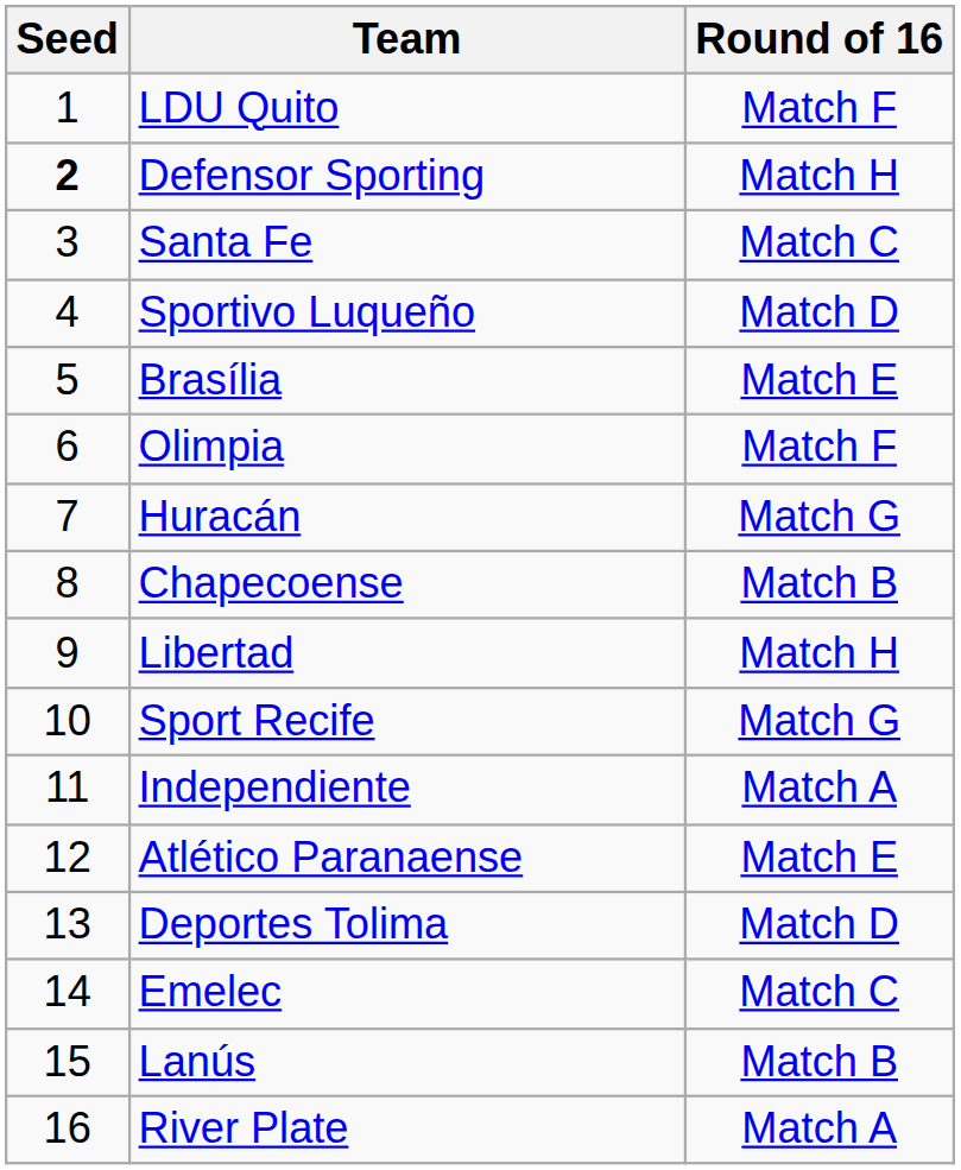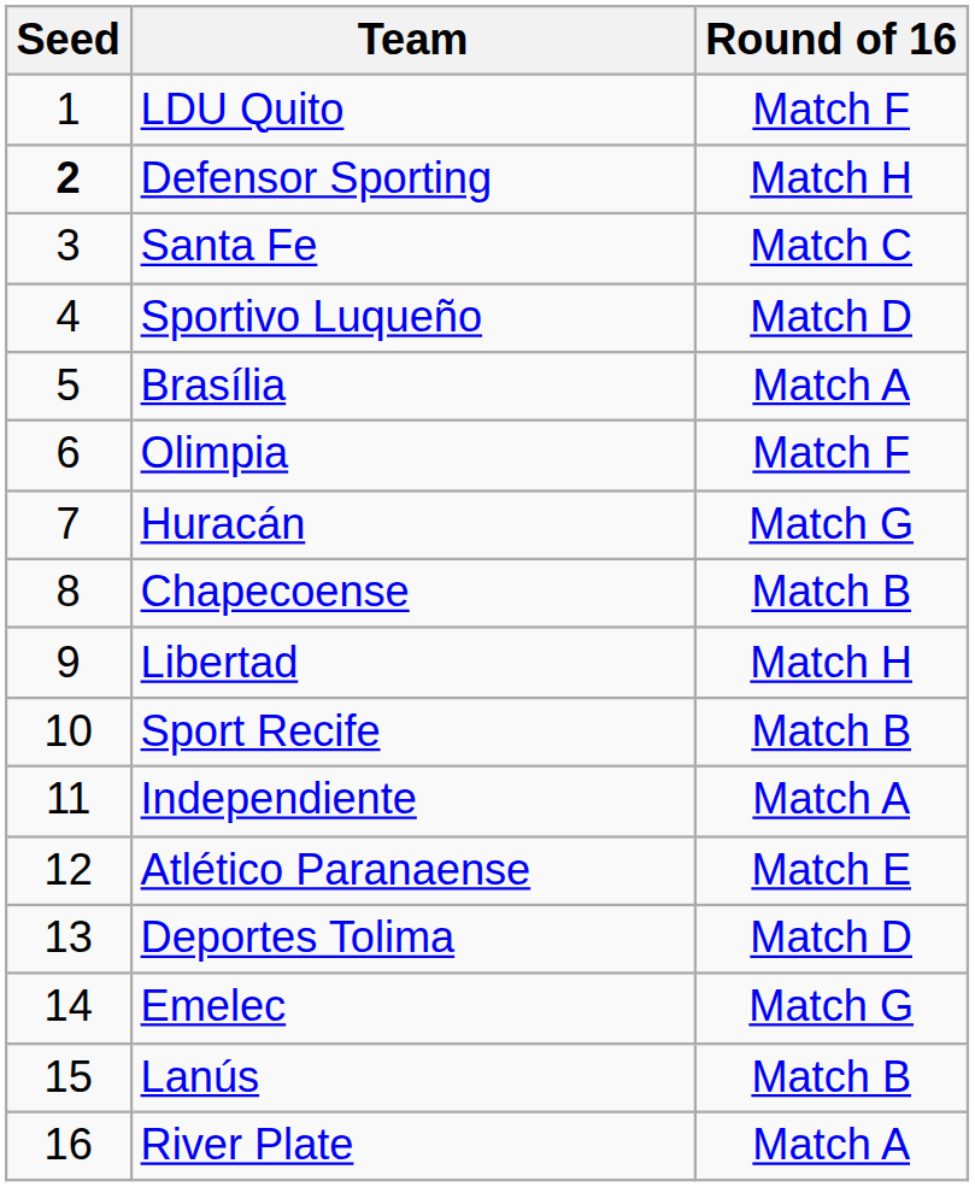Brasília | Round of 16: Match E -> Match A
Sport Recife | Round of 16: Match G -> Match B
Emelec | Round of 16: Match C -> Match G
